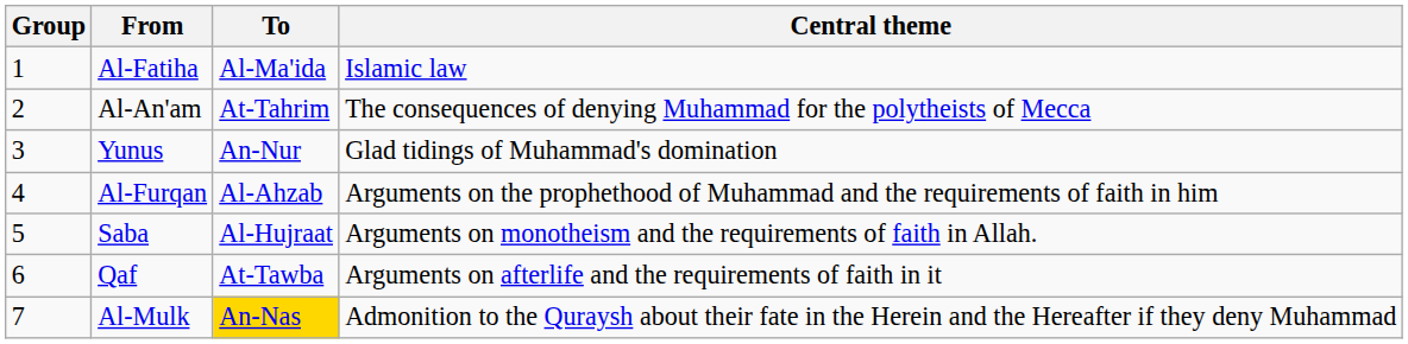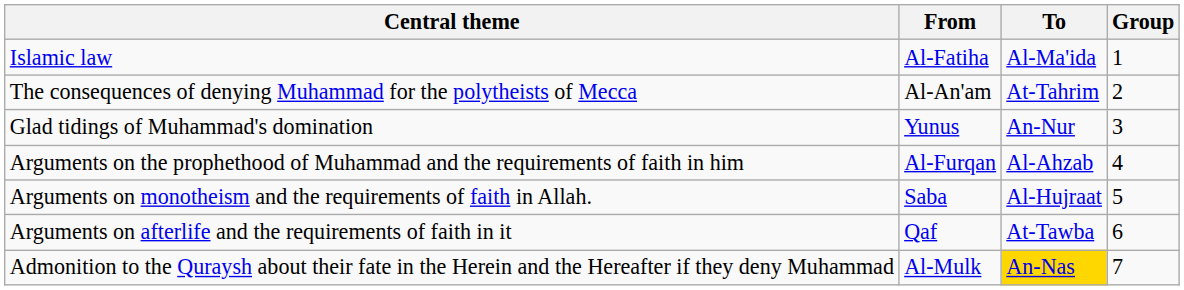columns swapped: Group <-> Central theme
